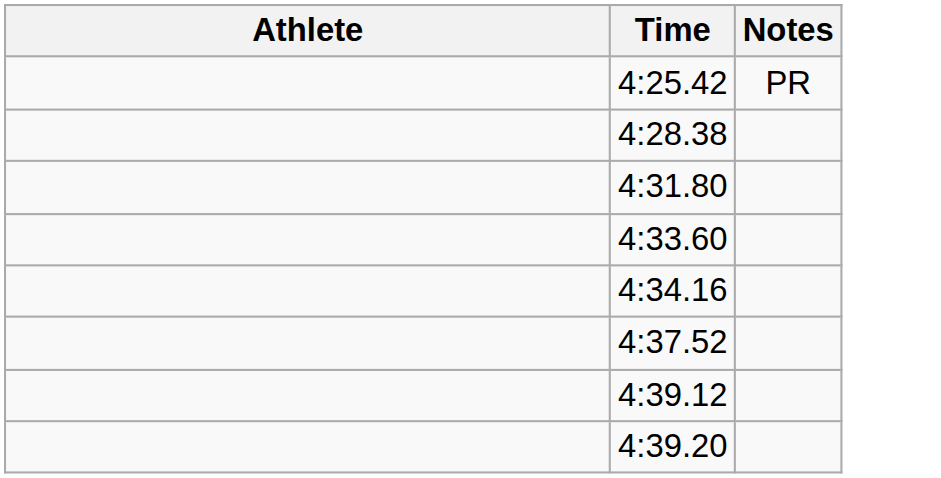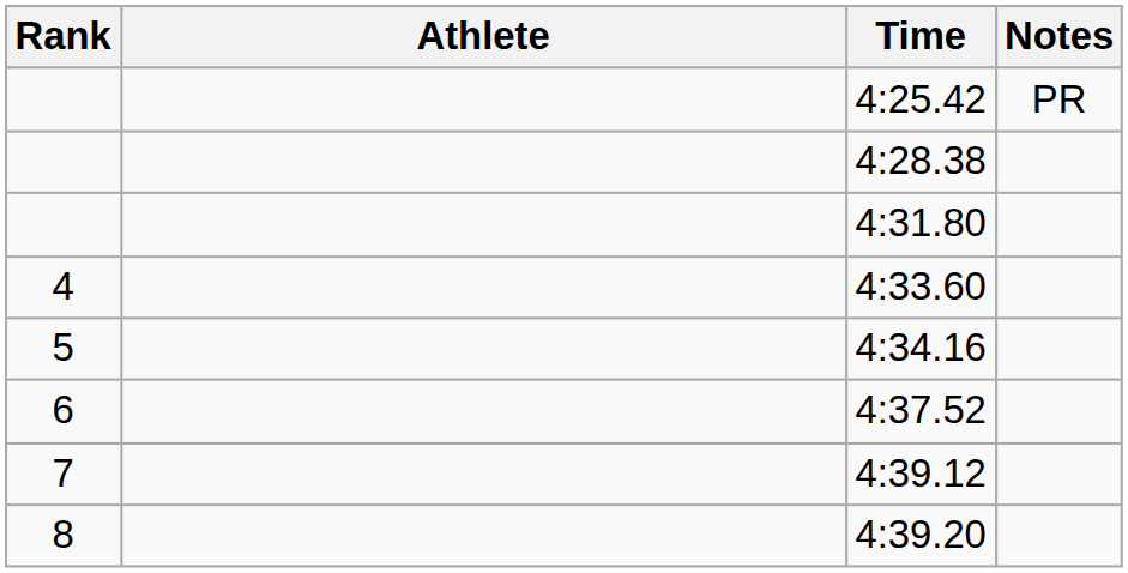+ column: Rank | 4 | 5 | 6 | 7 | 8
